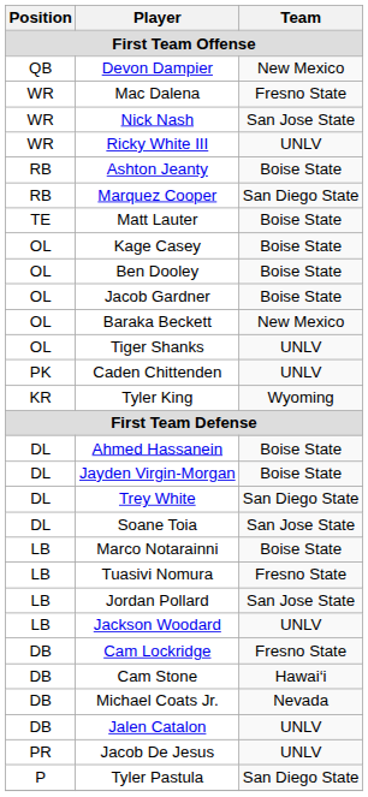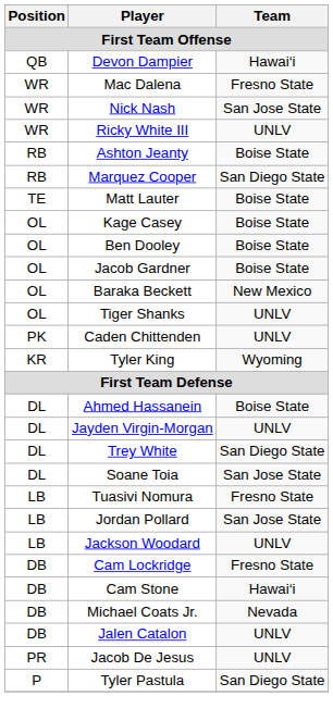Devon Dampier | Team: New Mexico -> Hawai‘i
Jayden Virgin-Morgan | Team: Boise State -> UNLV
- row: LB | Marco Notarainni | Boise State
